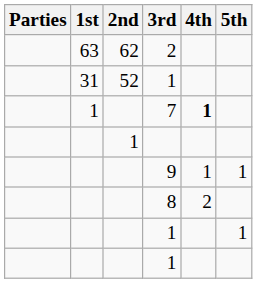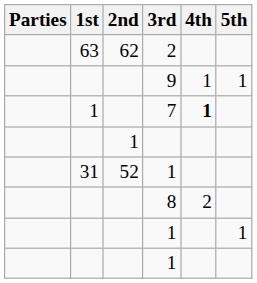rows swapped: 31 / 1 <-> 9
